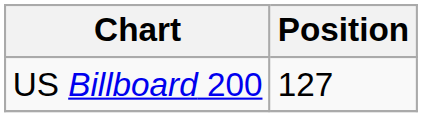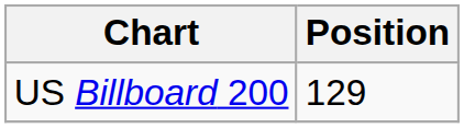US Billboard 200 | Position: 127 -> 129
